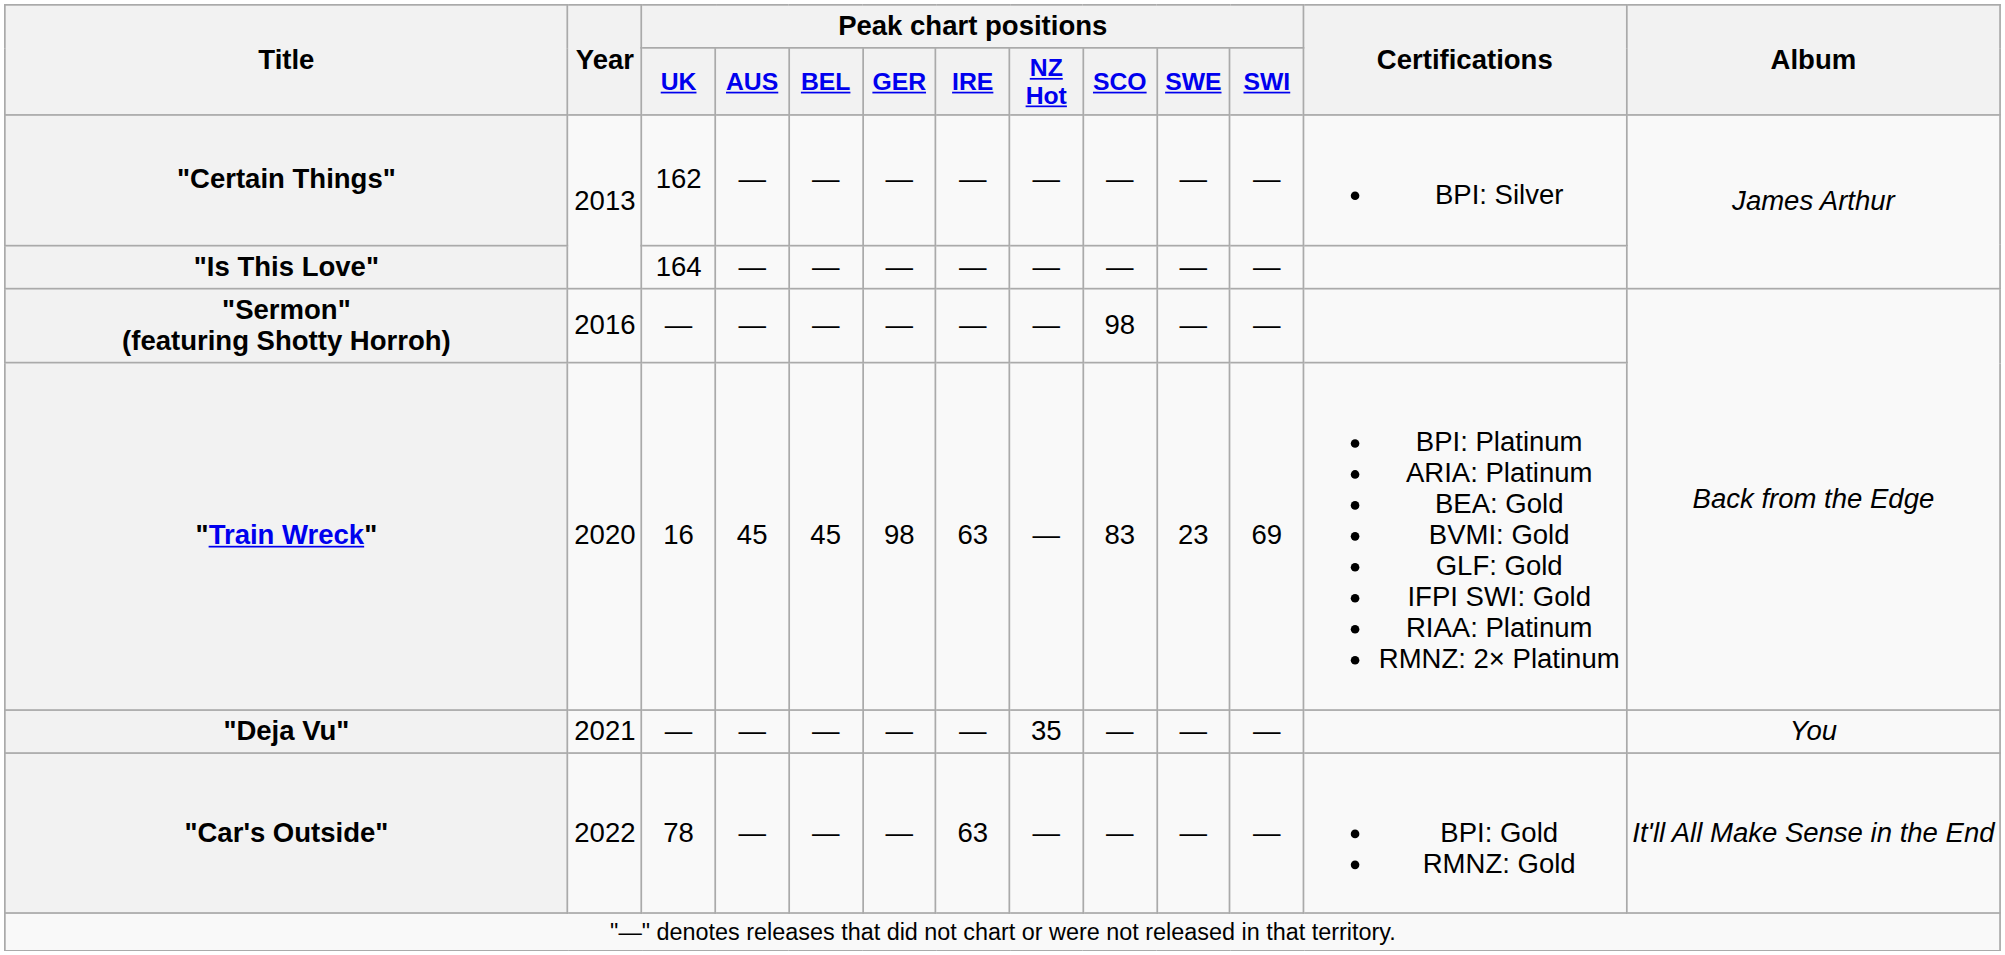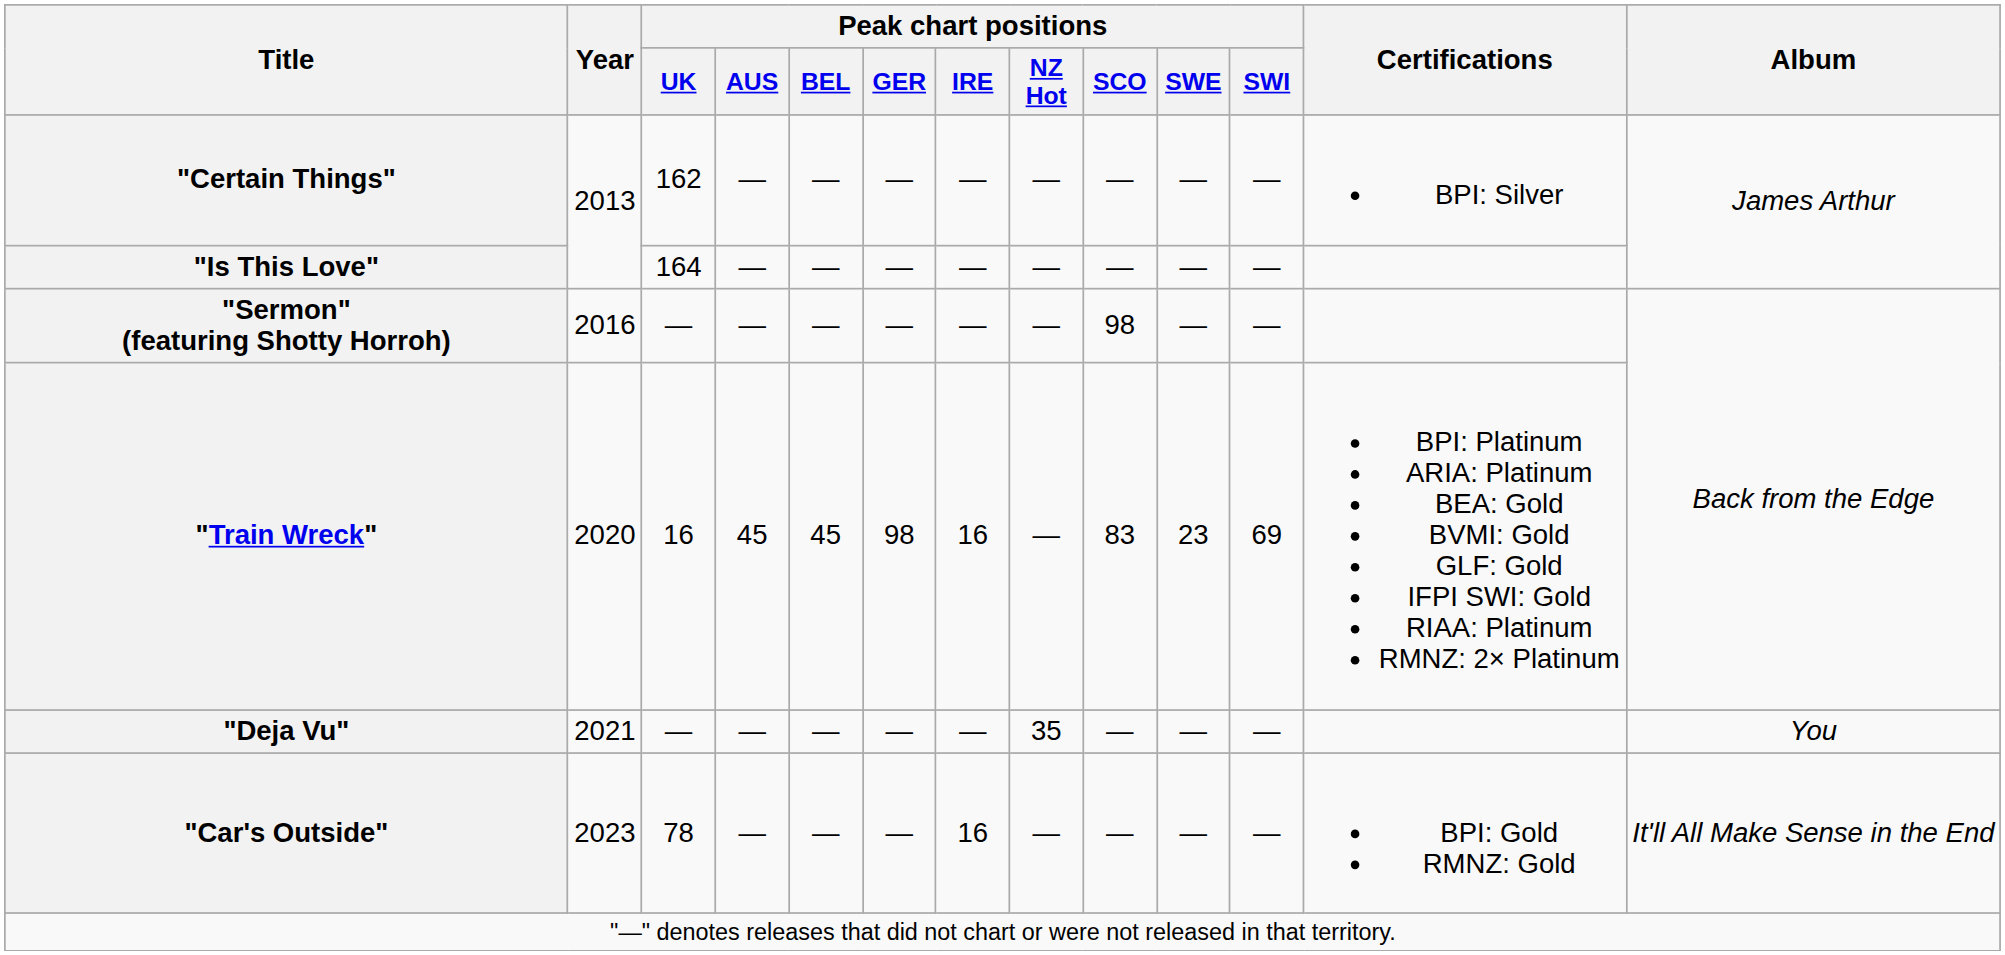"Train Wreck" | Peak chart positions / IRE: 63 -> 16
"Car's Outside" | Year: 2022 -> 2023
"Car's Outside" | Peak chart positions / IRE: 63 -> 16
